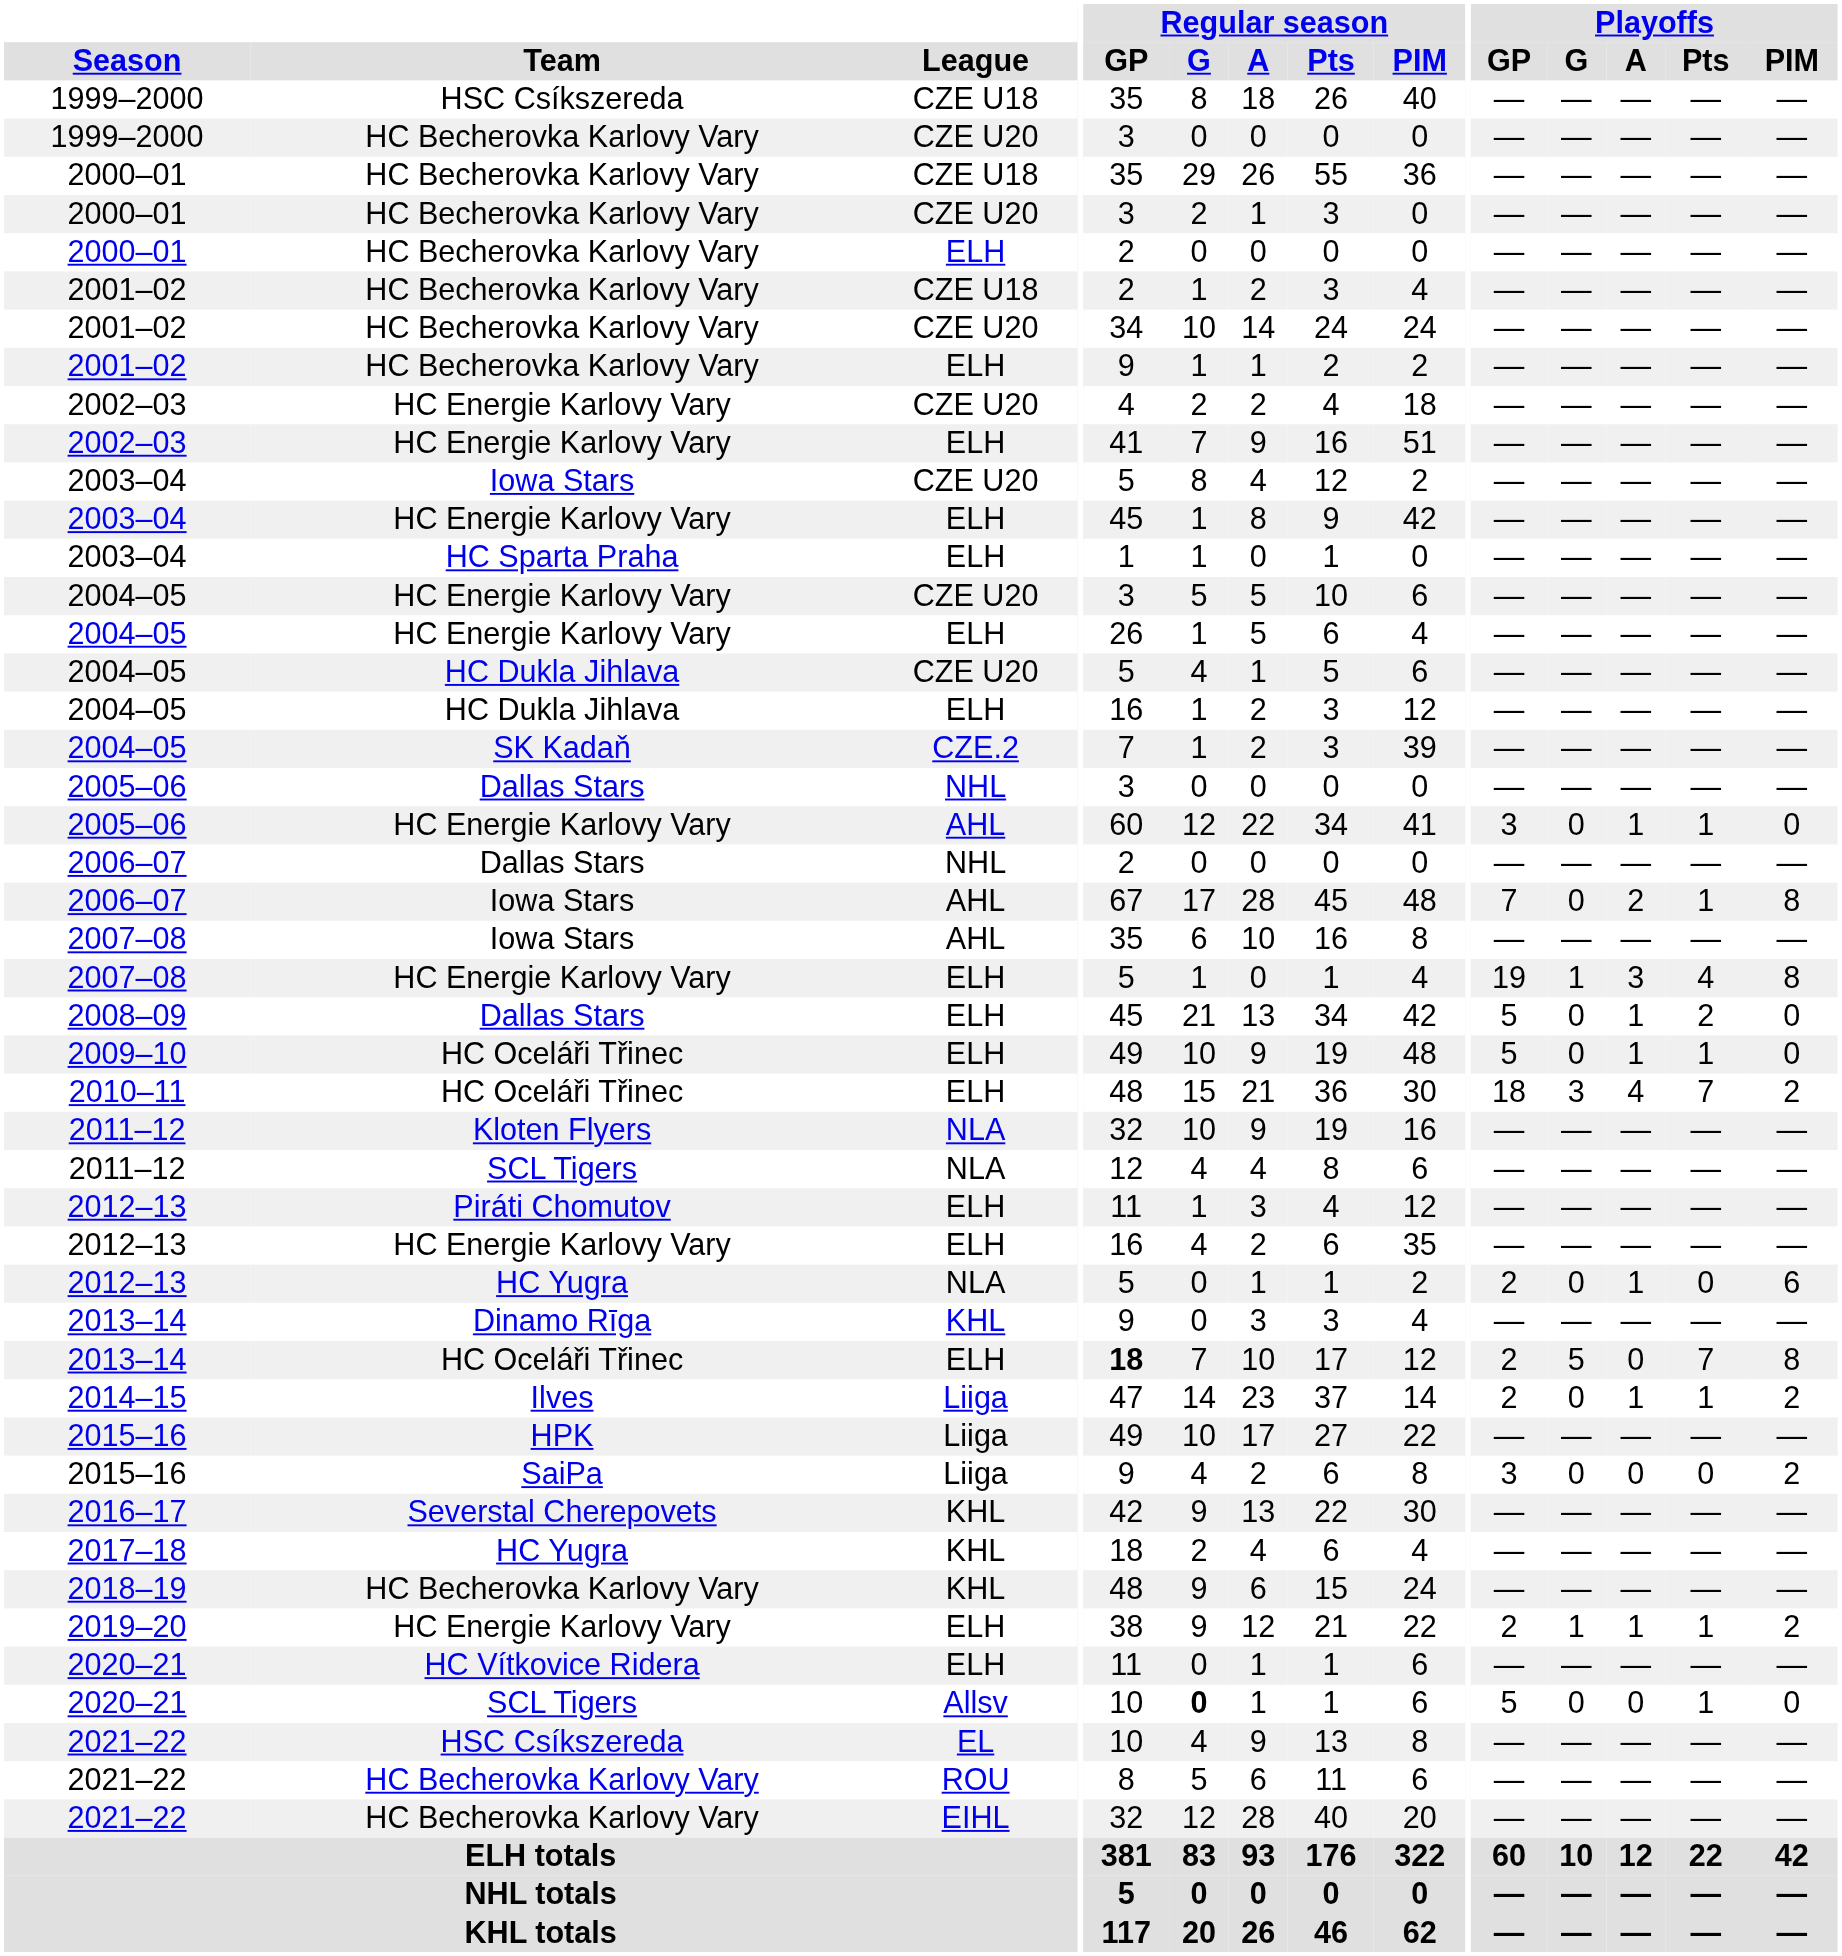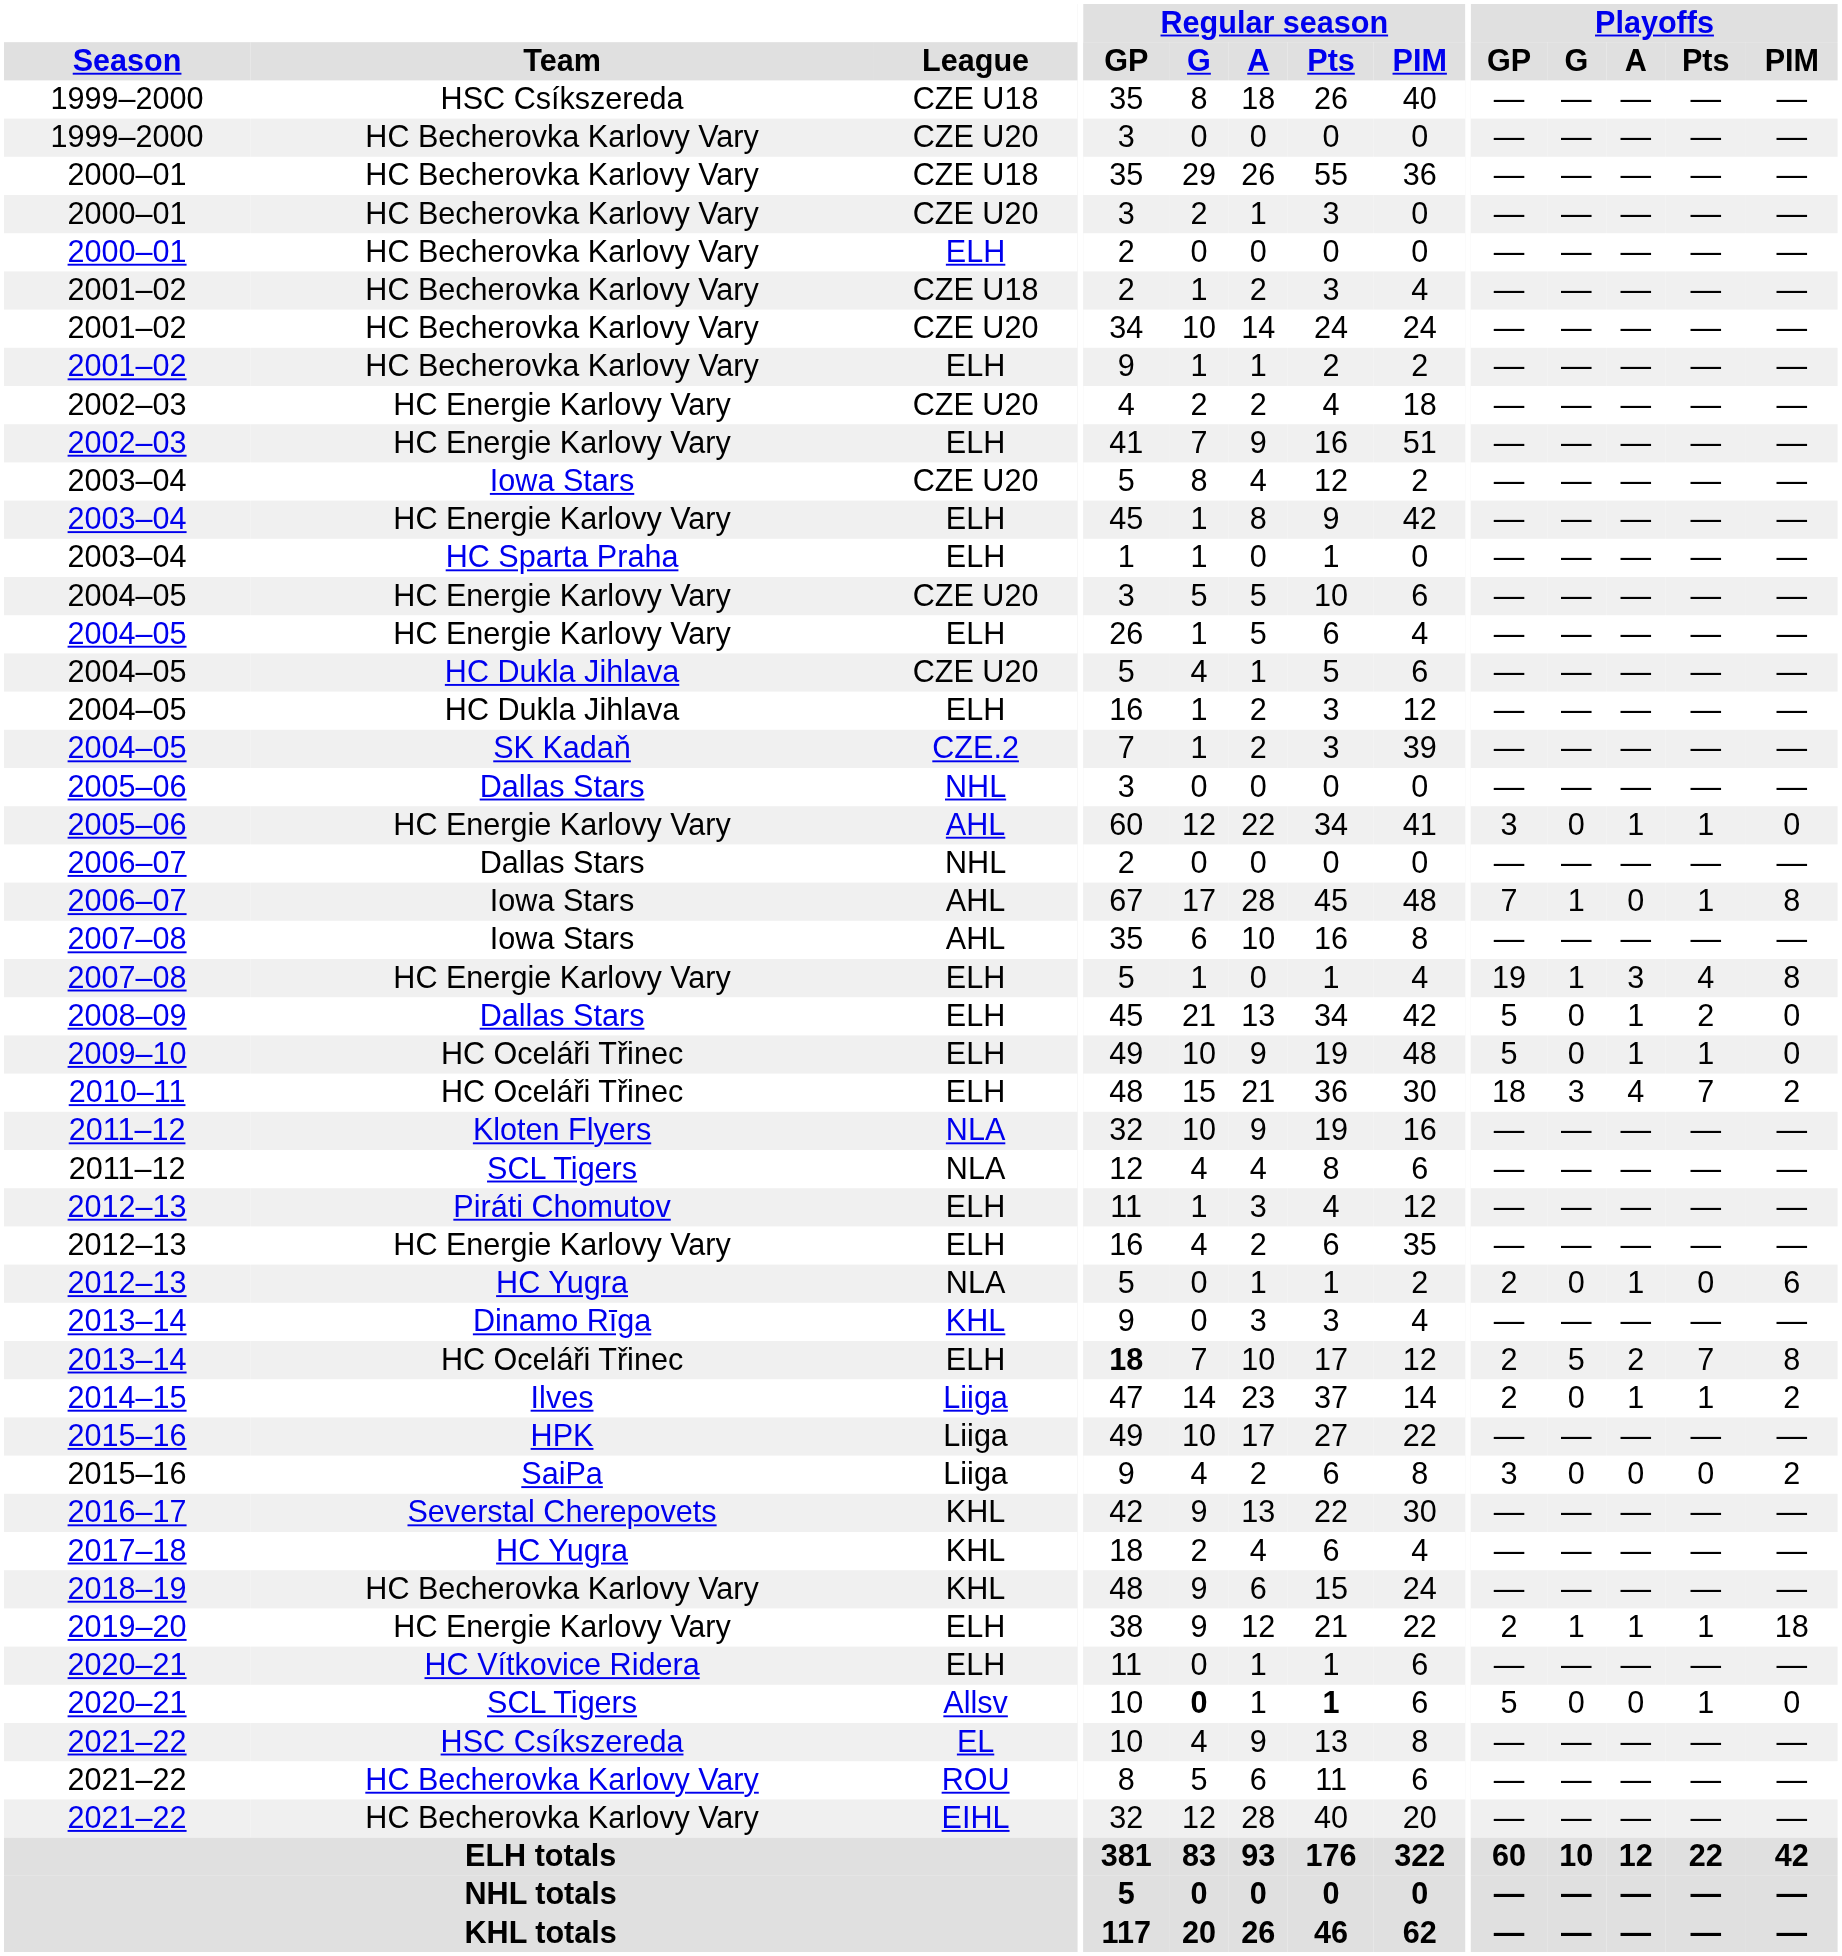2006–07 / AHL | Playoffs / G: 0 -> 1
2006–07 / AHL | Playoffs / A: 2 -> 0
2013–14 / ELH | Playoffs / A: 0 -> 2
2019–20 | Playoffs / PIM: 2 -> 18
2020–21 / Allsv | Regular season / Pts: normal -> bold
